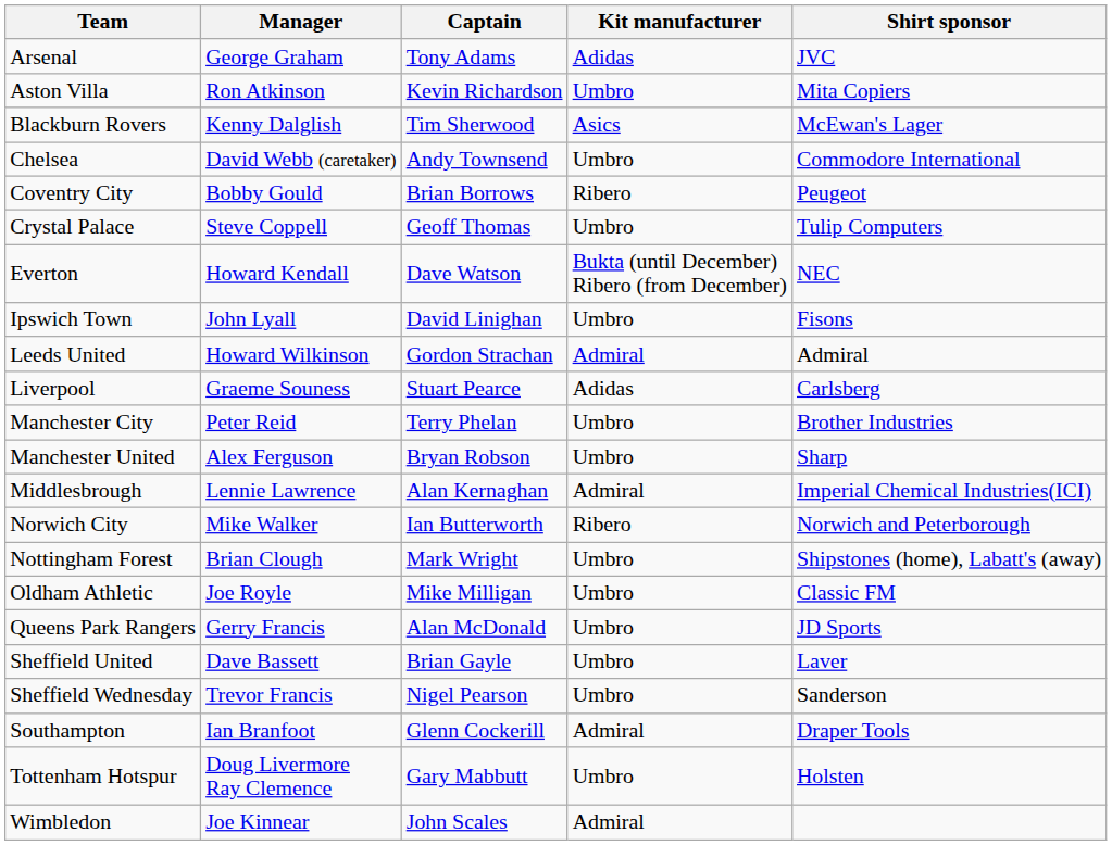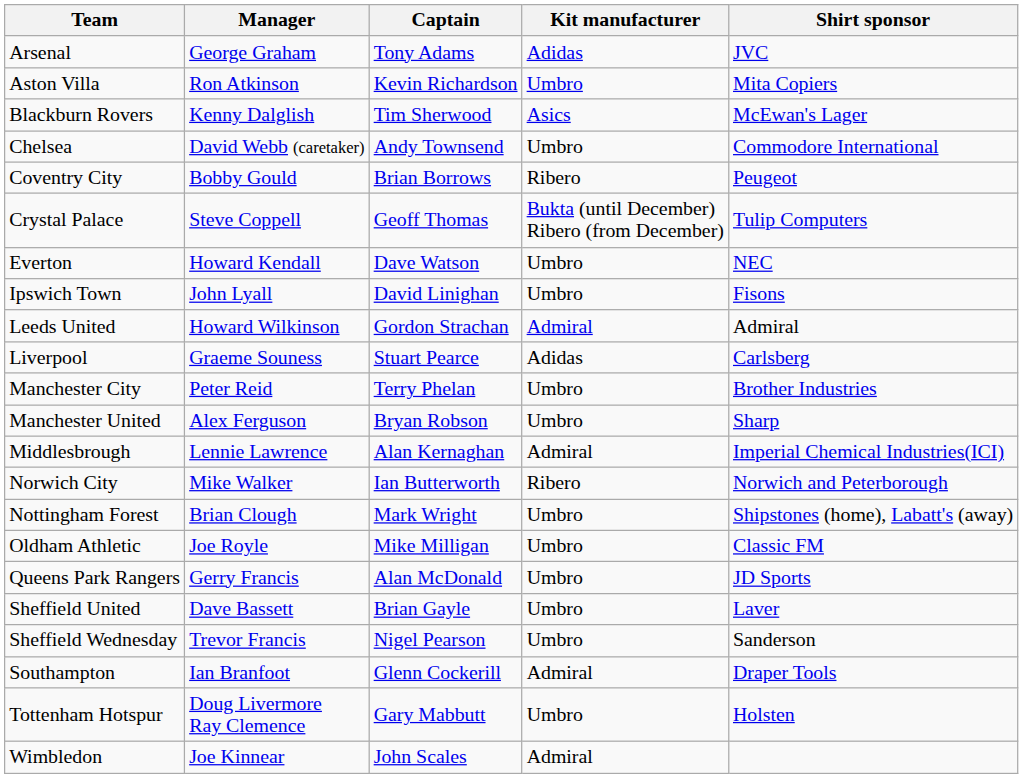Crystal Palace | Kit manufacturer: Umbro -> Bukta (until December) Ribero (from December)
Everton | Kit manufacturer: Bukta (until December) Ribero (from December) -> Umbro
